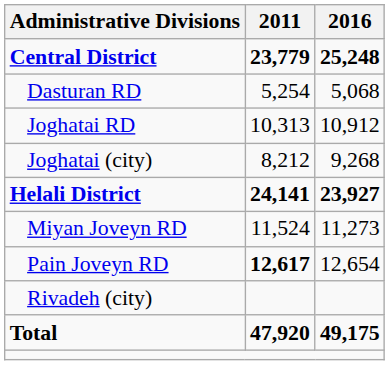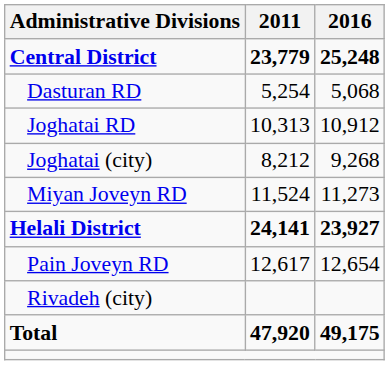rows swapped: Helali District <-> Miyan Joveyn RD
Pain Joveyn RD | 2011: bold -> normal
